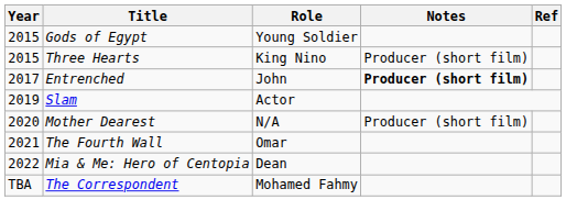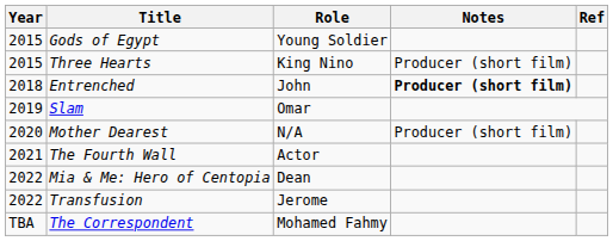Entrenched | Year: 2017 -> 2018
Slam | Role: Actor -> Omar
The Fourth Wall | Role: Omar -> Actor
+ row: 2022 | Transfusion | Jerome
